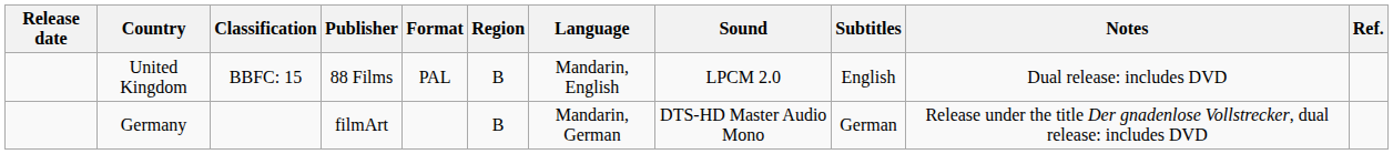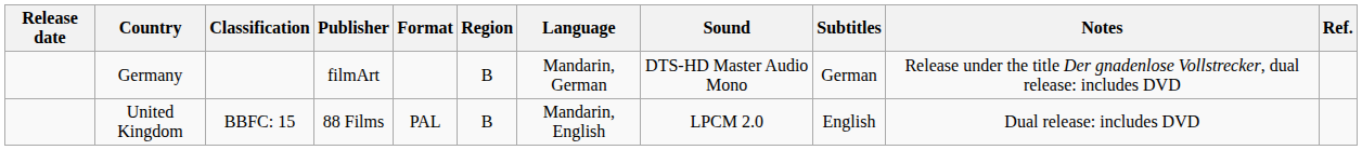rows swapped: United Kingdom <-> Germany
